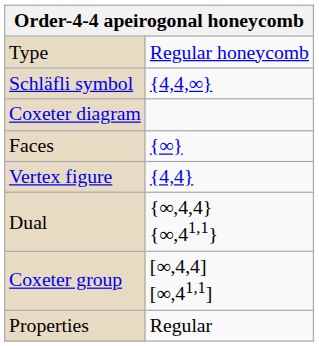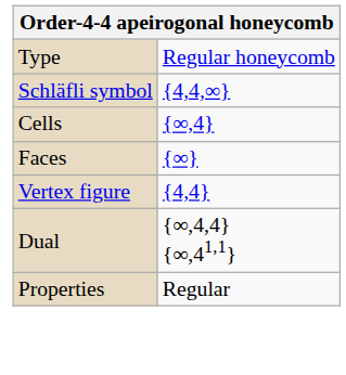- row: Coxeter diagram
+ row: Cells | {∞,4}
- row: Coxeter group | [∞,4,4] [∞,41,1]
